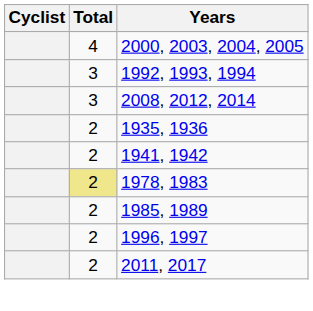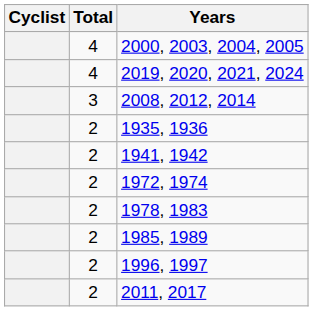+ row: 4 | 2019, 2020, 2021, 2024
- row: 3 | 1992, 1993, 1994
+ row: 2 | 1972, 1974
1978, 1983 | Total: khaki background -> no background
